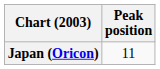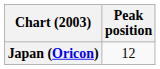Japan (Oricon) | Peak position: 11 -> 12
